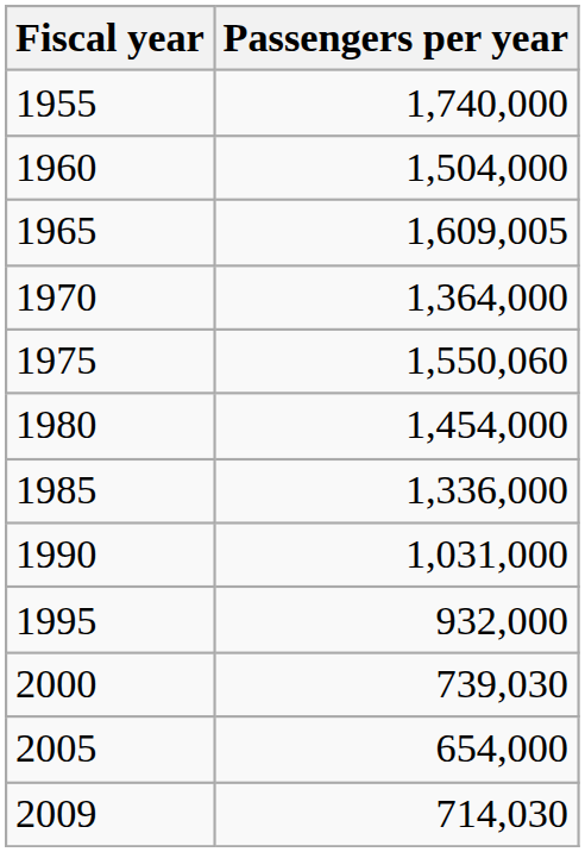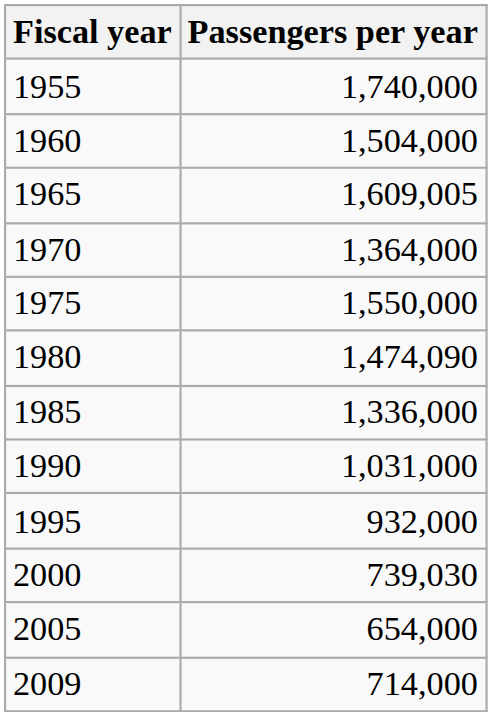1975 | Passengers per year: 1,550,060 -> 1,550,000
1980 | Passengers per year: 1,454,000 -> 1,474,090
2009 | Passengers per year: 714,030 -> 714,000
